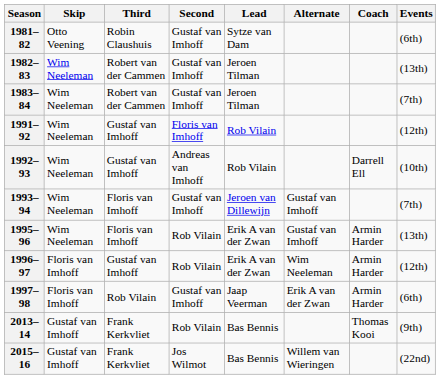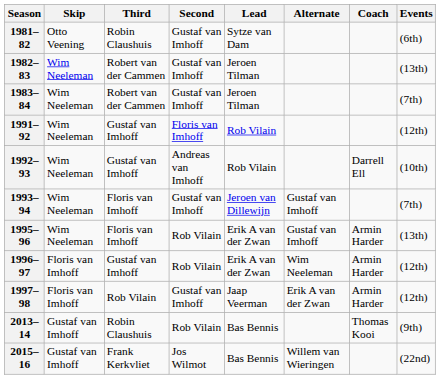1997–98 | Events: (6th) -> (12th)
2013–14 | Third: Frank Kerkvliet -> Robin Claushuis
